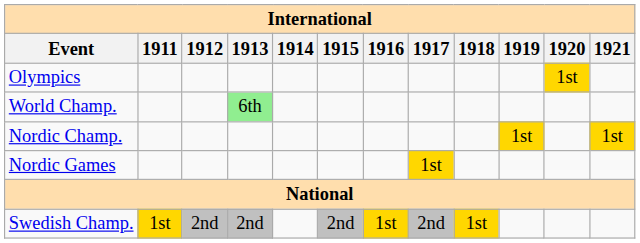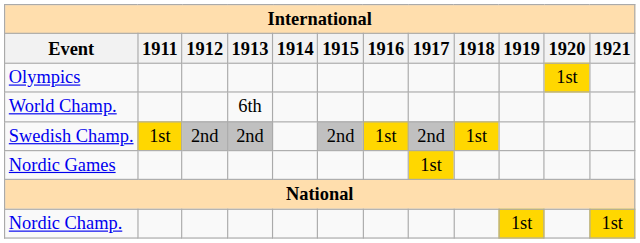World Champ. | 1913: lightgreen background -> no background
rows swapped: Nordic Champ. <-> Swedish Champ.
